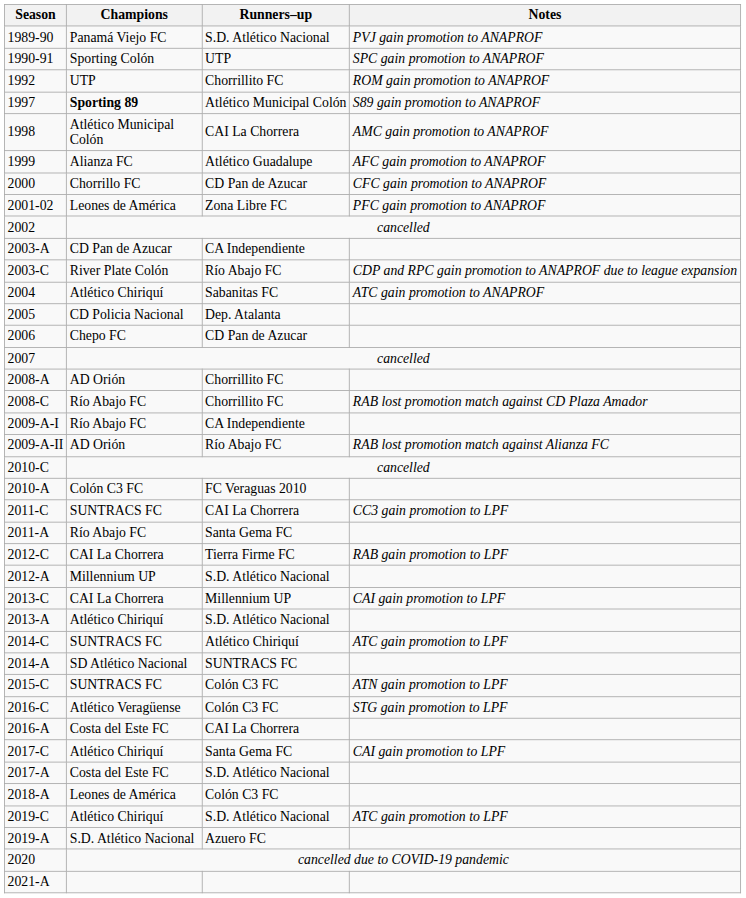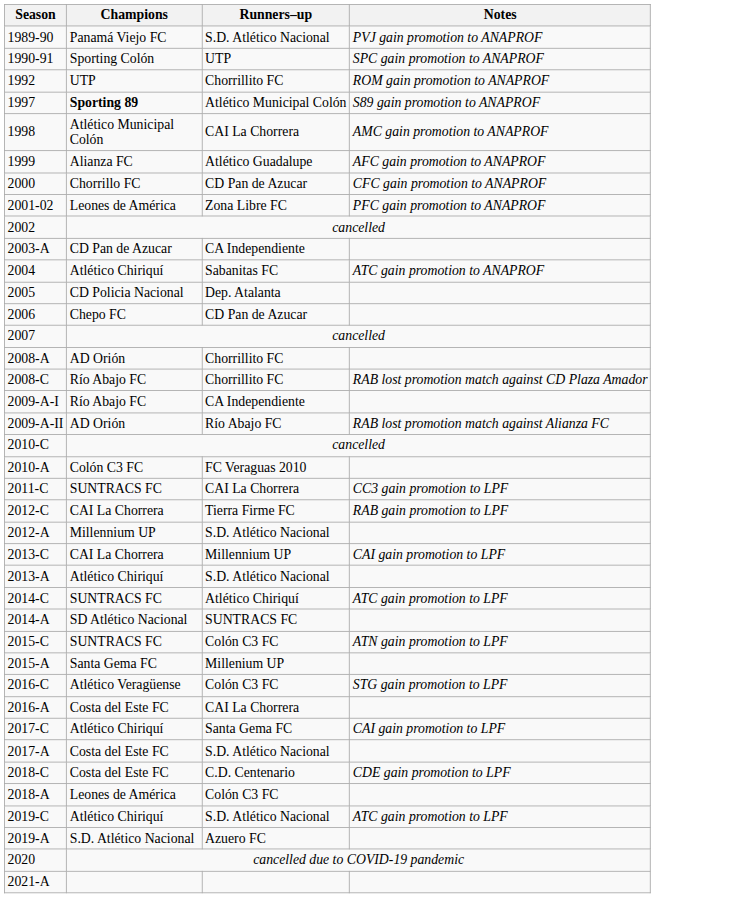- row: 2003-C | River Plate Colón | Río Abajo FC | CDP and RPC gain promotion to ANAPROF due to league expansion
- row: 2011-A | Río Abajo FC | Santa Gema FC
+ row: 2015-A | Santa Gema FC | Millenium UP
+ row: 2018-C | Costa del Este FC | C.D. Centenario | CDE gain promotion to LPF
